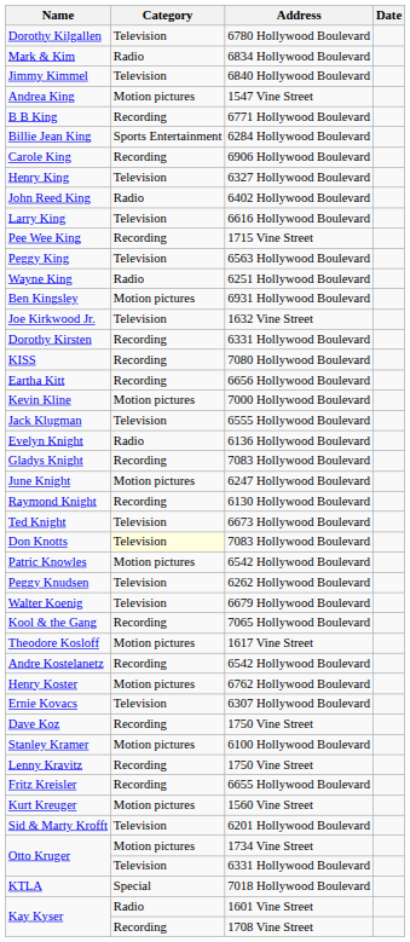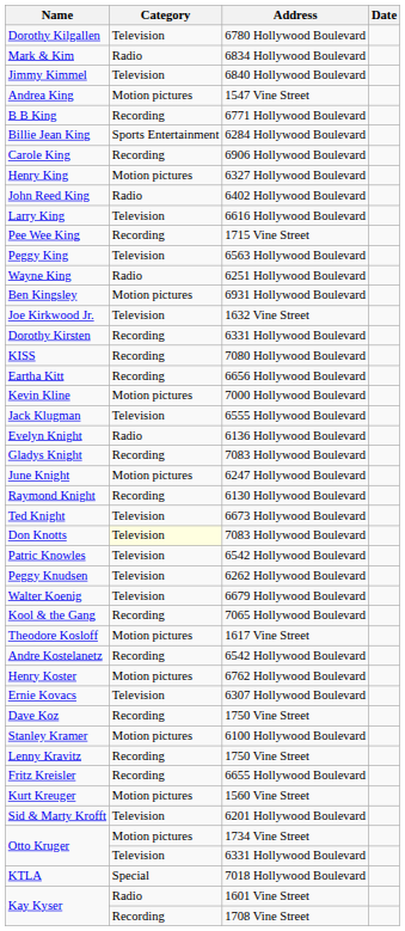Henry King | Category: Television -> Motion pictures
Patric Knowles | Category: Motion pictures -> Television
